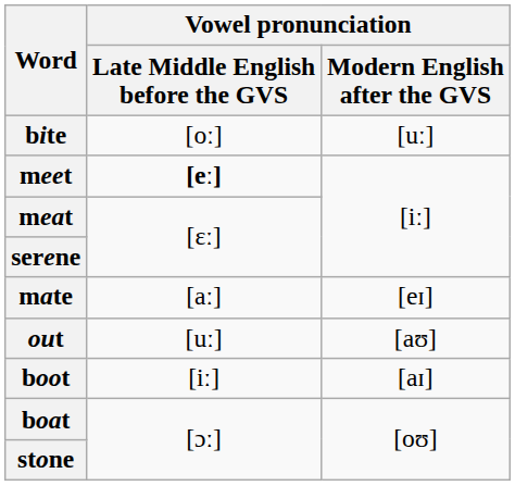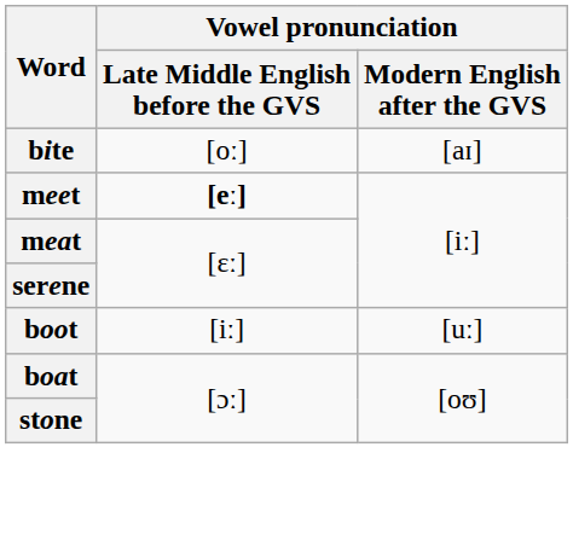bite | Vowel pronunciation / Modern English after the GVS: [uː] -> [aɪ]
- row: mate | [aː] | [eɪ]
- row: out | [uː] | [aʊ]
boot | Vowel pronunciation / Modern English after the GVS: [aɪ] -> [uː]
